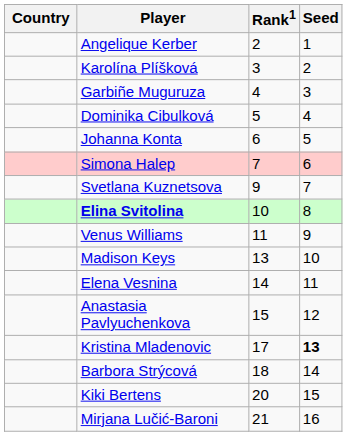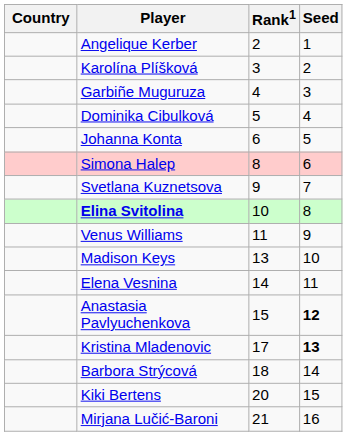Simona Halep | Rank1: 7 -> 8
Anastasia Pavlyuchenkova | Seed: normal -> bold
